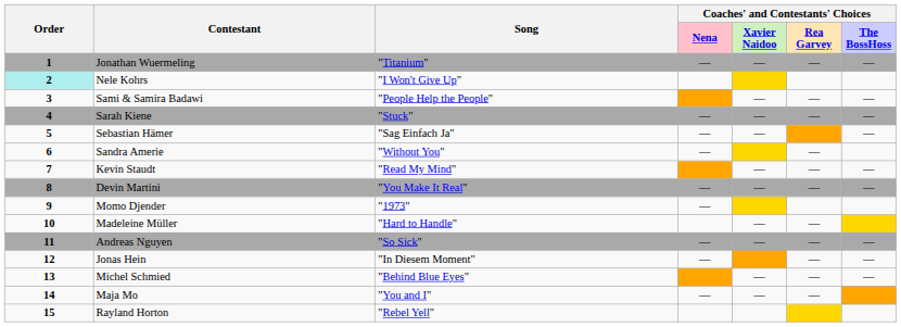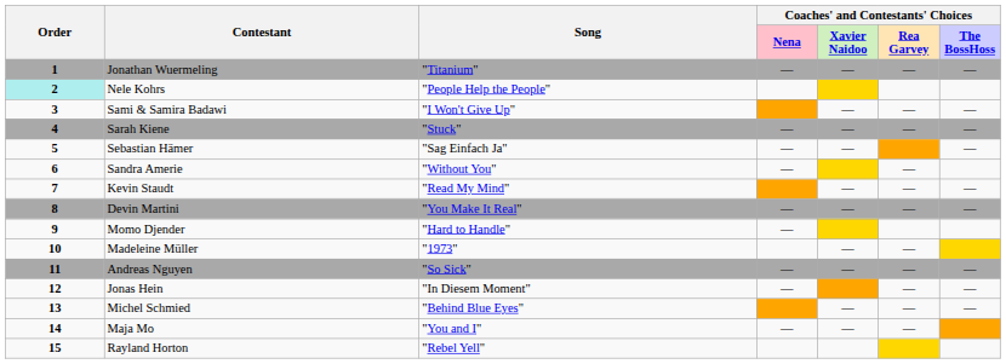Nele Kohrs | Song: "I Won't Give Up" -> "People Help the People"
Sami & Samira Badawi | Song: "People Help the People" -> "I Won't Give Up"
Momo Djender | Song: "1973" -> "Hard to Handle"
Madeleine Müller | Song: "Hard to Handle" -> "1973"
